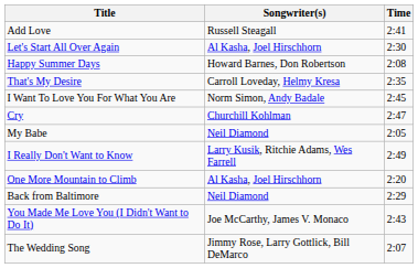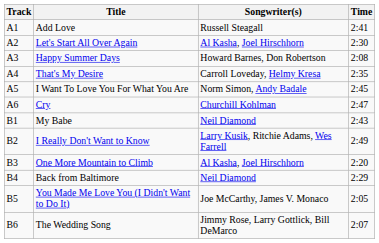+ column: Track | A1 | A2 | A3 | A4 | A5 | A6 | B1 | B2 | B3 | B4 | B5 | B6
My Babe | Time: 2:05 -> 2:43
You Made Me Love You (I Didn't Want to Do It) | Time: 2:43 -> 2:05
